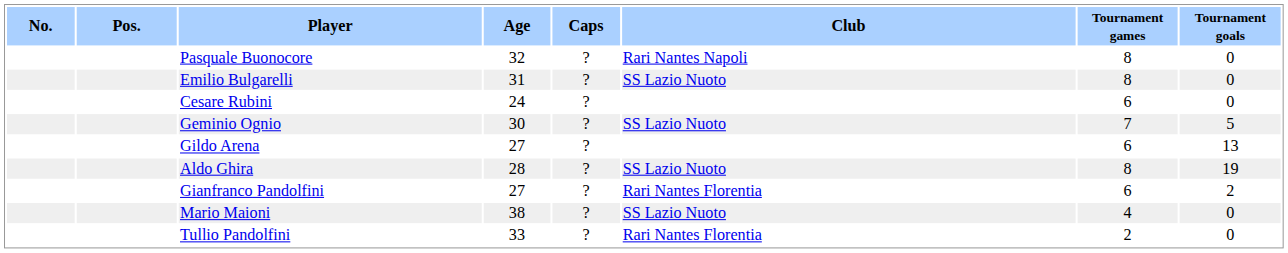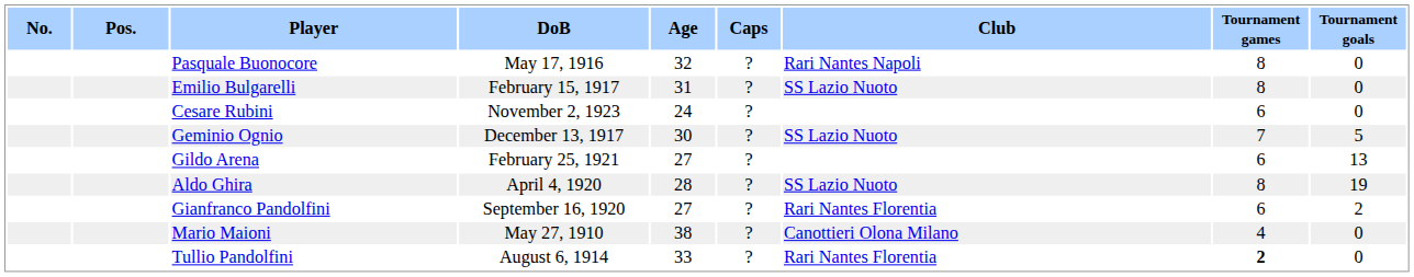+ column: DoB | May 17, 1916 | February 15, 1917 | November 2, 1923 | December 13, 1917 | February 25, 1921 | April 4, 1920 | September 16, 1920 | May 27, 1910 | August 6, 1914
Mario Maioni | Club: SS Lazio Nuoto -> Canottieri Olona Milano
Tullio Pandolfini | Tournament games: normal -> bold
